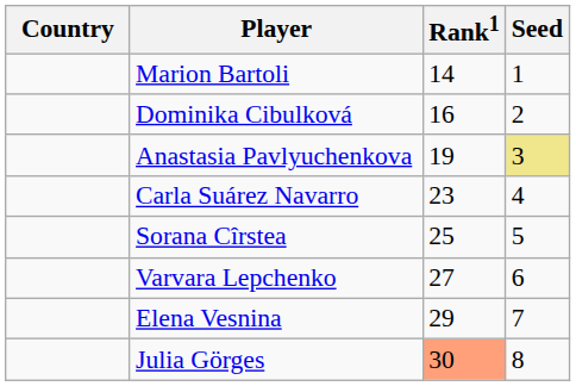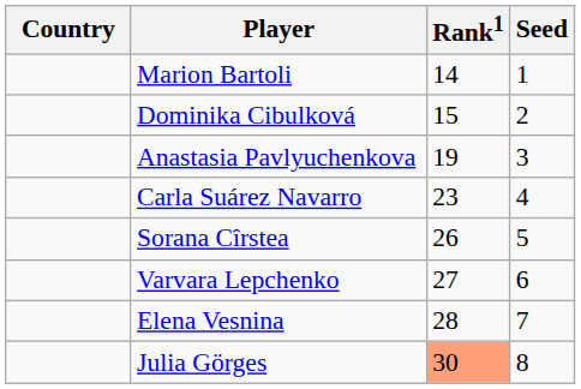Dominika Cibulková | Rank1: 16 -> 15
Anastasia Pavlyuchenkova | Seed: khaki background -> no background
Sorana Cîrstea | Rank1: 25 -> 26
Elena Vesnina | Rank1: 29 -> 28
